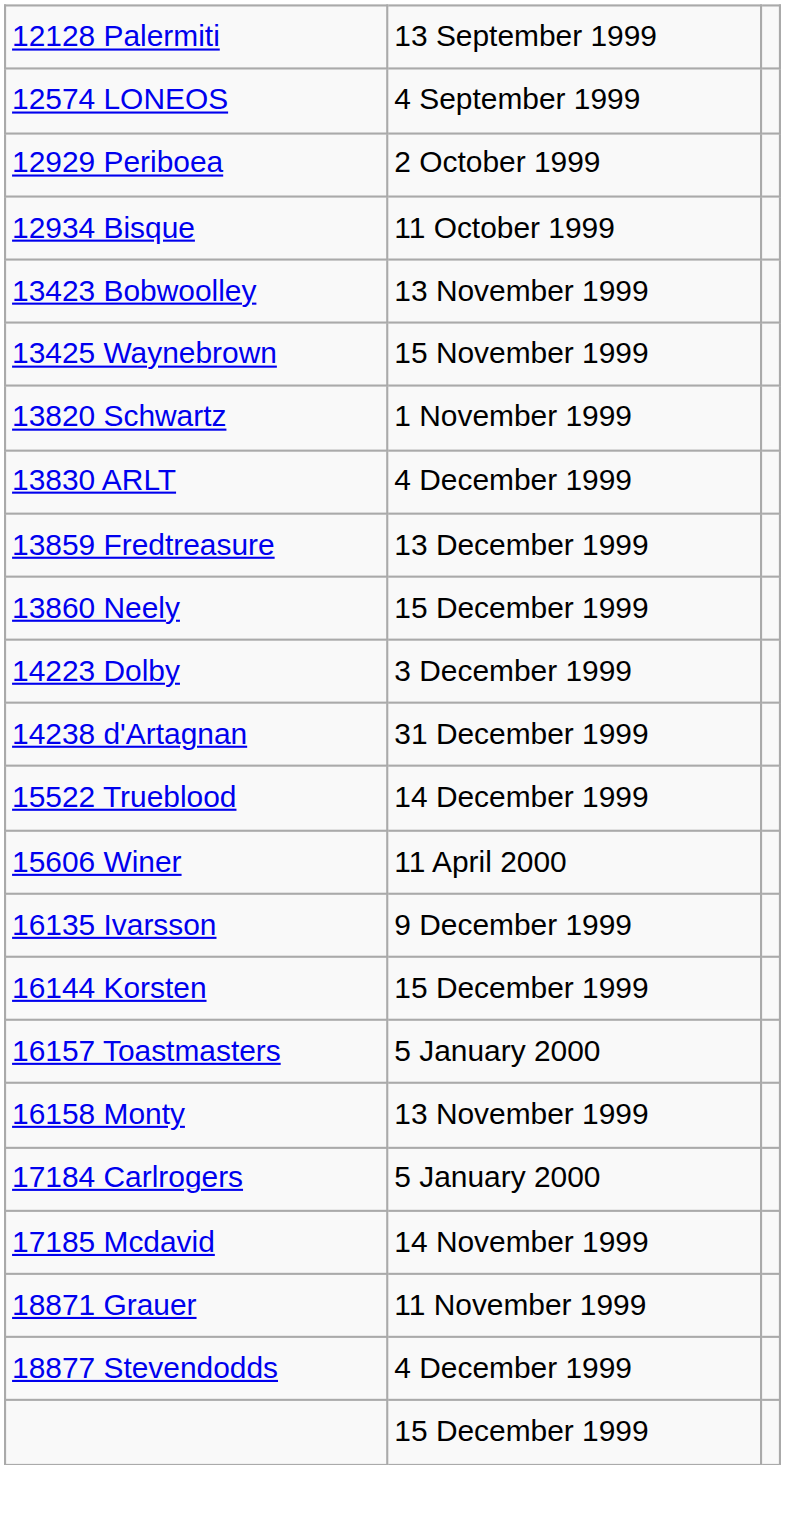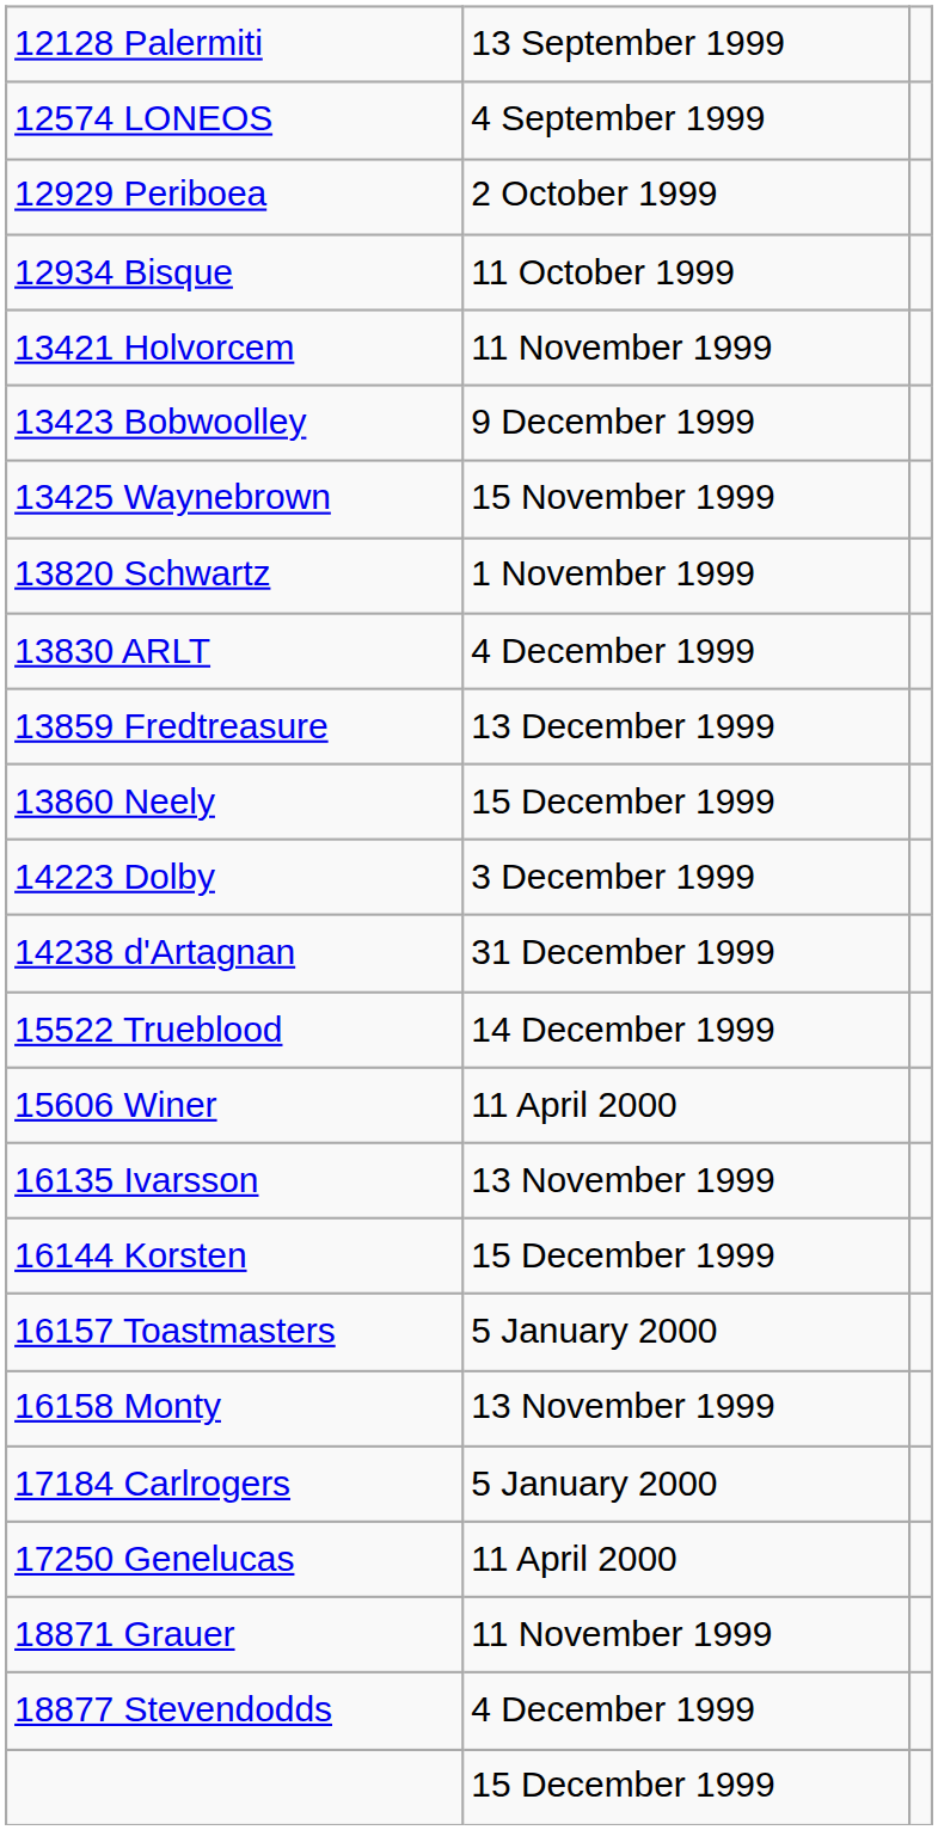+ row: 13421 Holvorcem | 11 November 1999
13423 Bobwoolley | column 2: 13 November 1999 -> 9 December 1999
16135 Ivarsson | column 2: 9 December 1999 -> 13 November 1999
- row: 17185 Mcdavid | 14 November 1999
+ row: 17250 Genelucas | 11 April 2000
